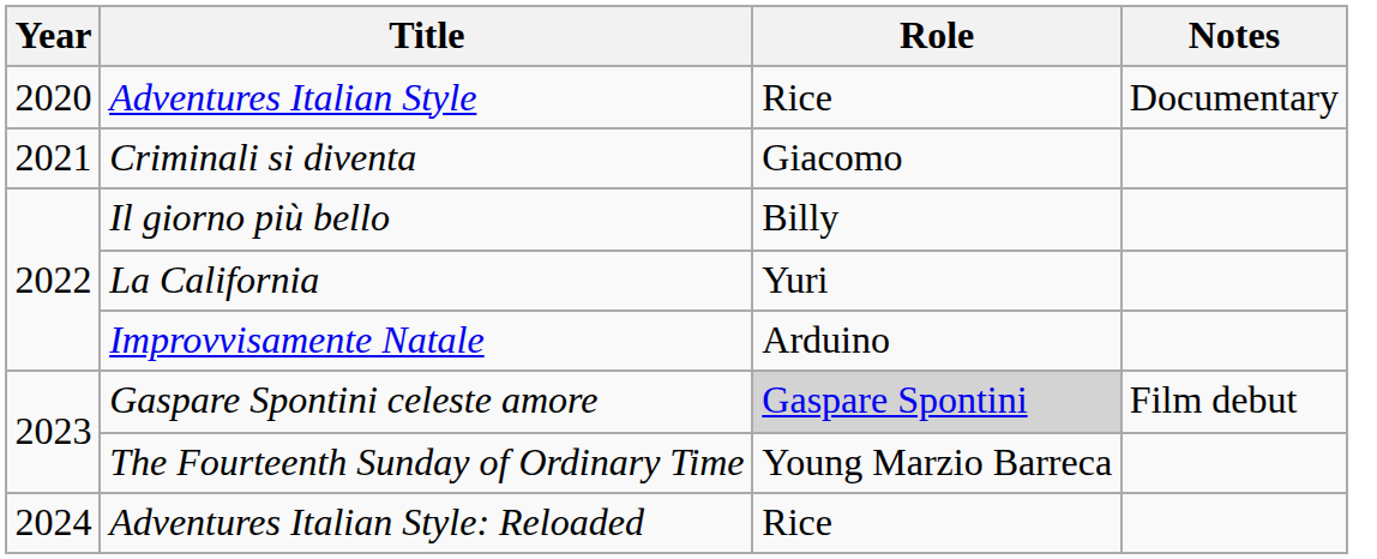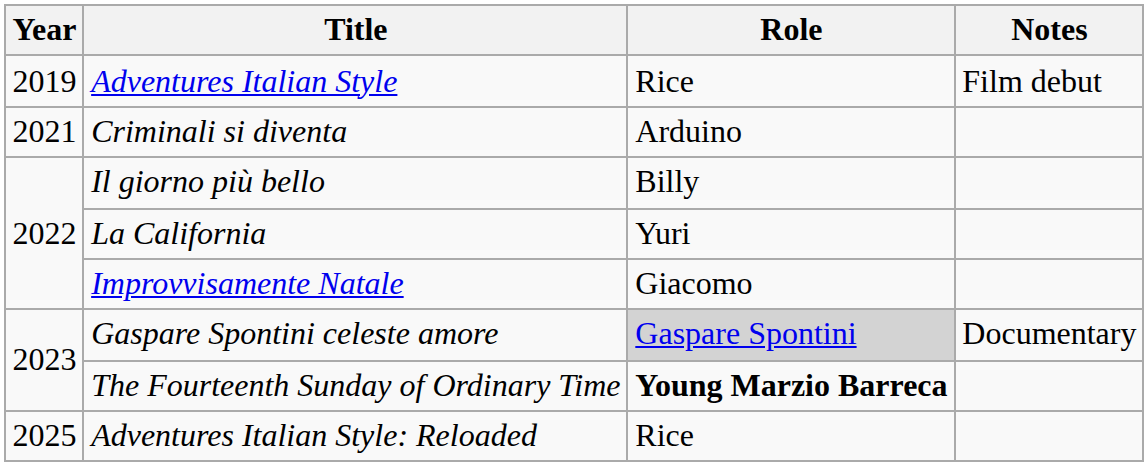Adventures Italian Style | Year: 2020 -> 2019
Adventures Italian Style | Notes: Documentary -> Film debut
Criminali si diventa | Role: Giacomo -> Arduino
Improvvisamente Natale | Role: Arduino -> Giacomo
Gaspare Spontini celeste amore | Notes: Film debut -> Documentary
The Fourteenth Sunday of Ordinary Time | Role: normal -> bold
Adventures Italian Style: Reloaded | Year: 2024 -> 2025
